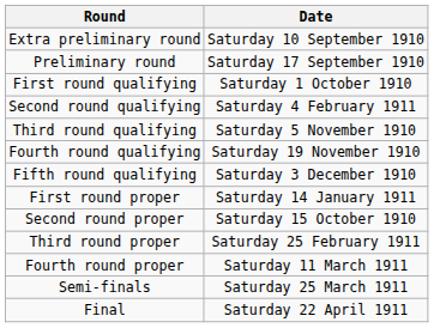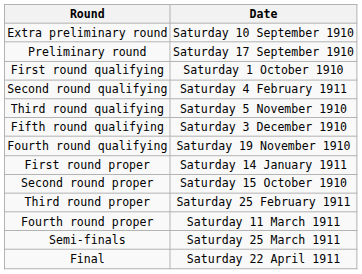rows swapped: Fourth round qualifying <-> Fifth round qualifying
